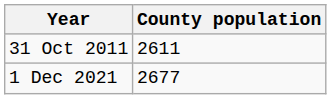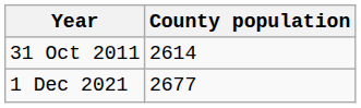31 Oct 2011 | County population: 2611 -> 2614
